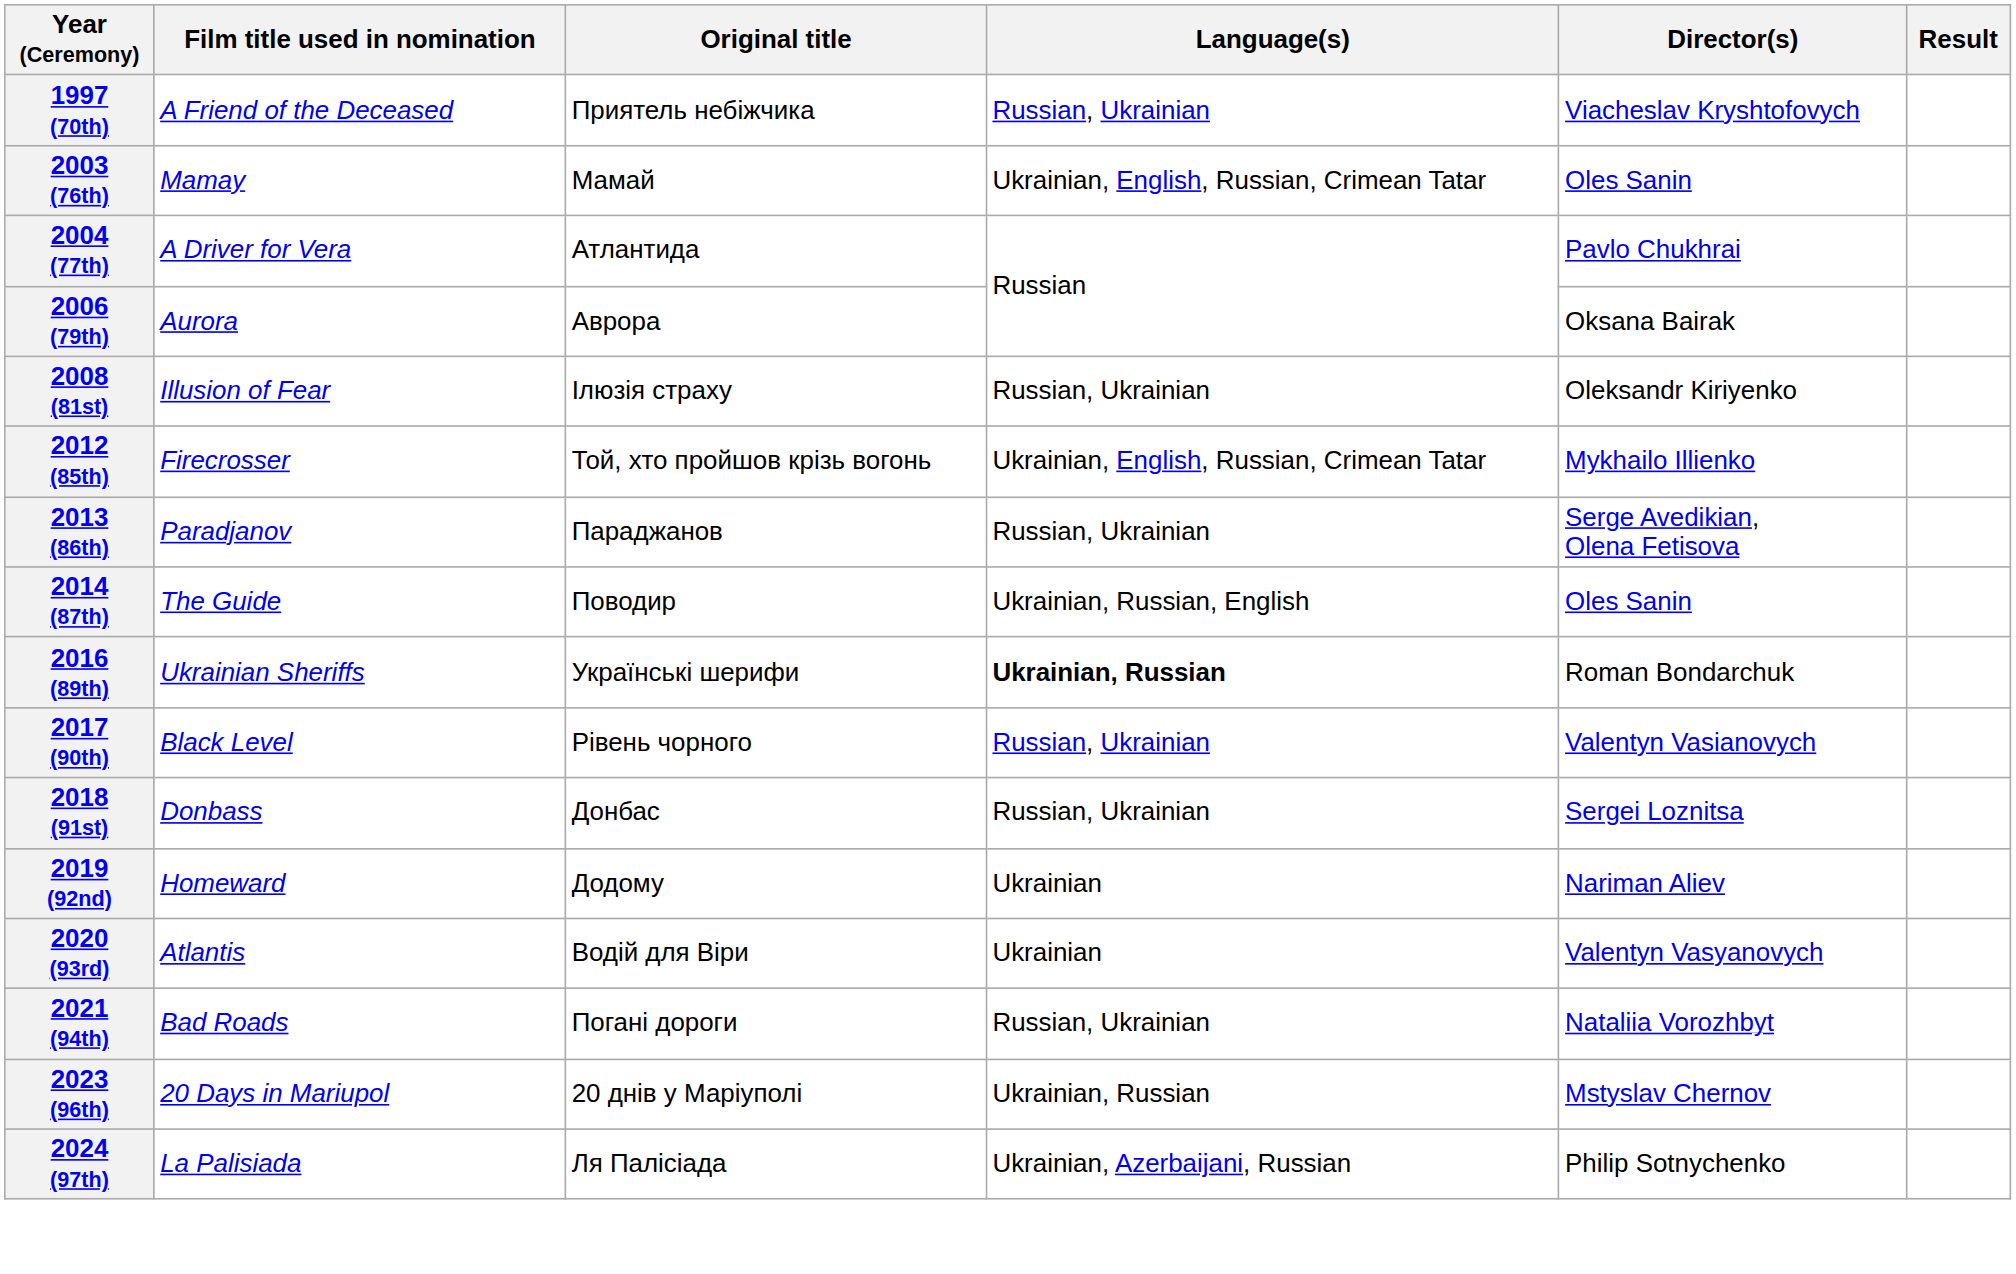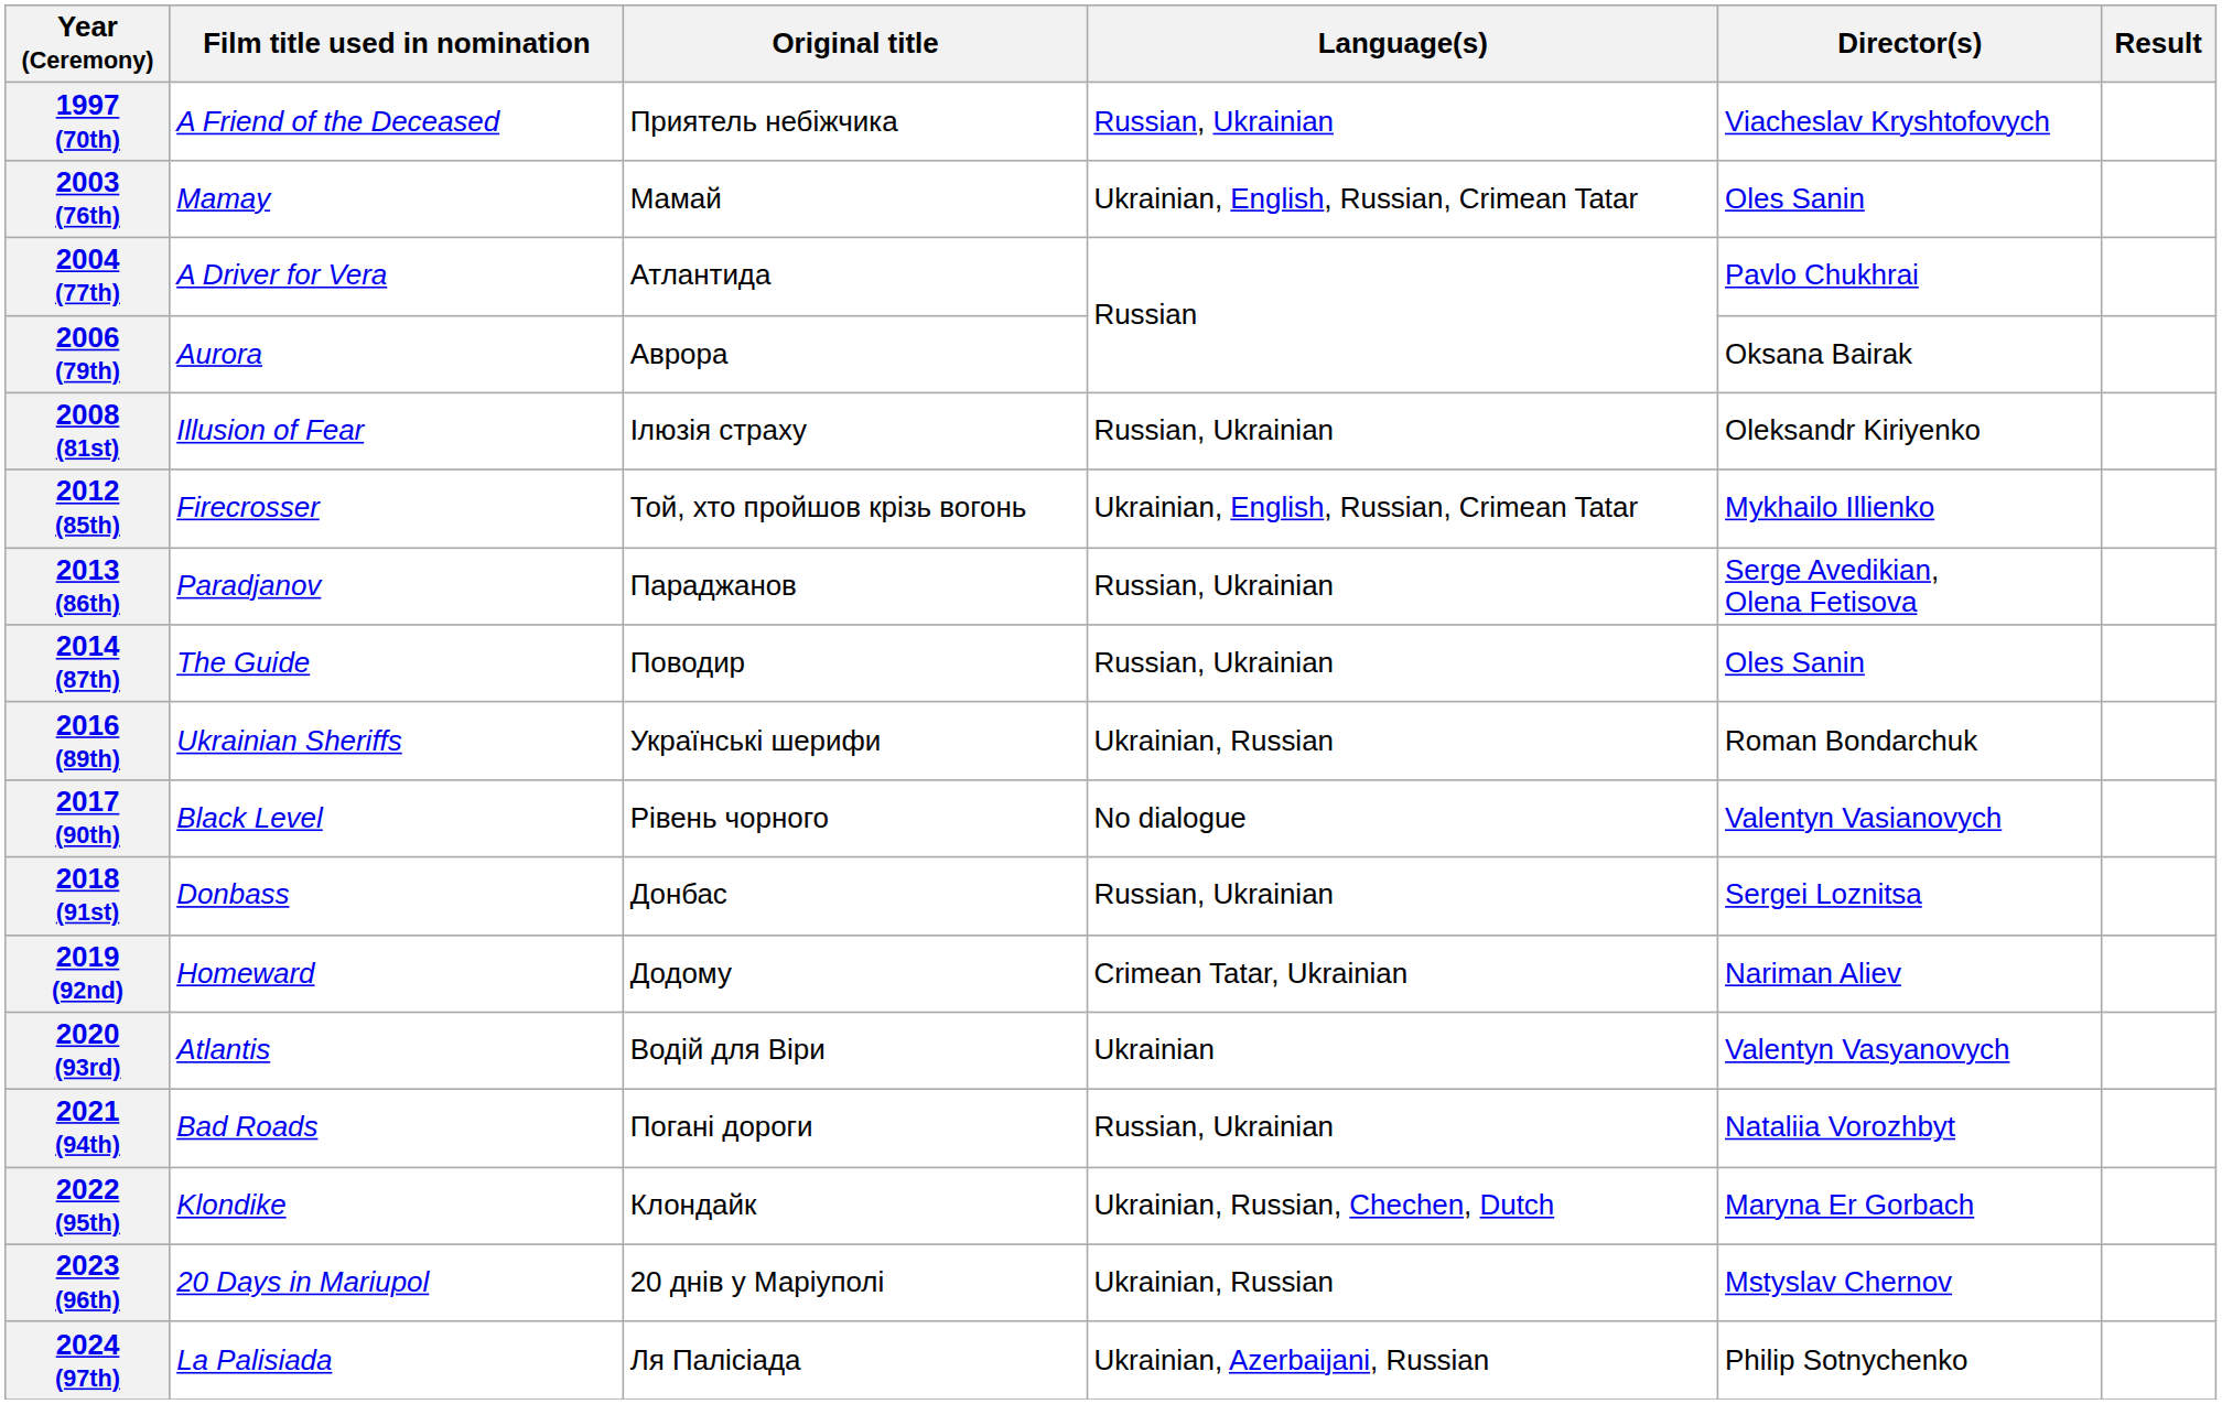2014 (87th) | Language(s): Ukrainian, Russian, English -> Russian, Ukrainian
2016 (89th) | Language(s): bold -> normal
2017 (90th) | Language(s): Russian, Ukrainian -> No dialogue
2019 (92nd) | Language(s): Ukrainian -> Crimean Tatar, Ukrainian
+ row: 2022 (95th) | Klondike | Клондайк | Ukrainian, Russian, Chechen, Dutch | Maryna Er Gorbach
